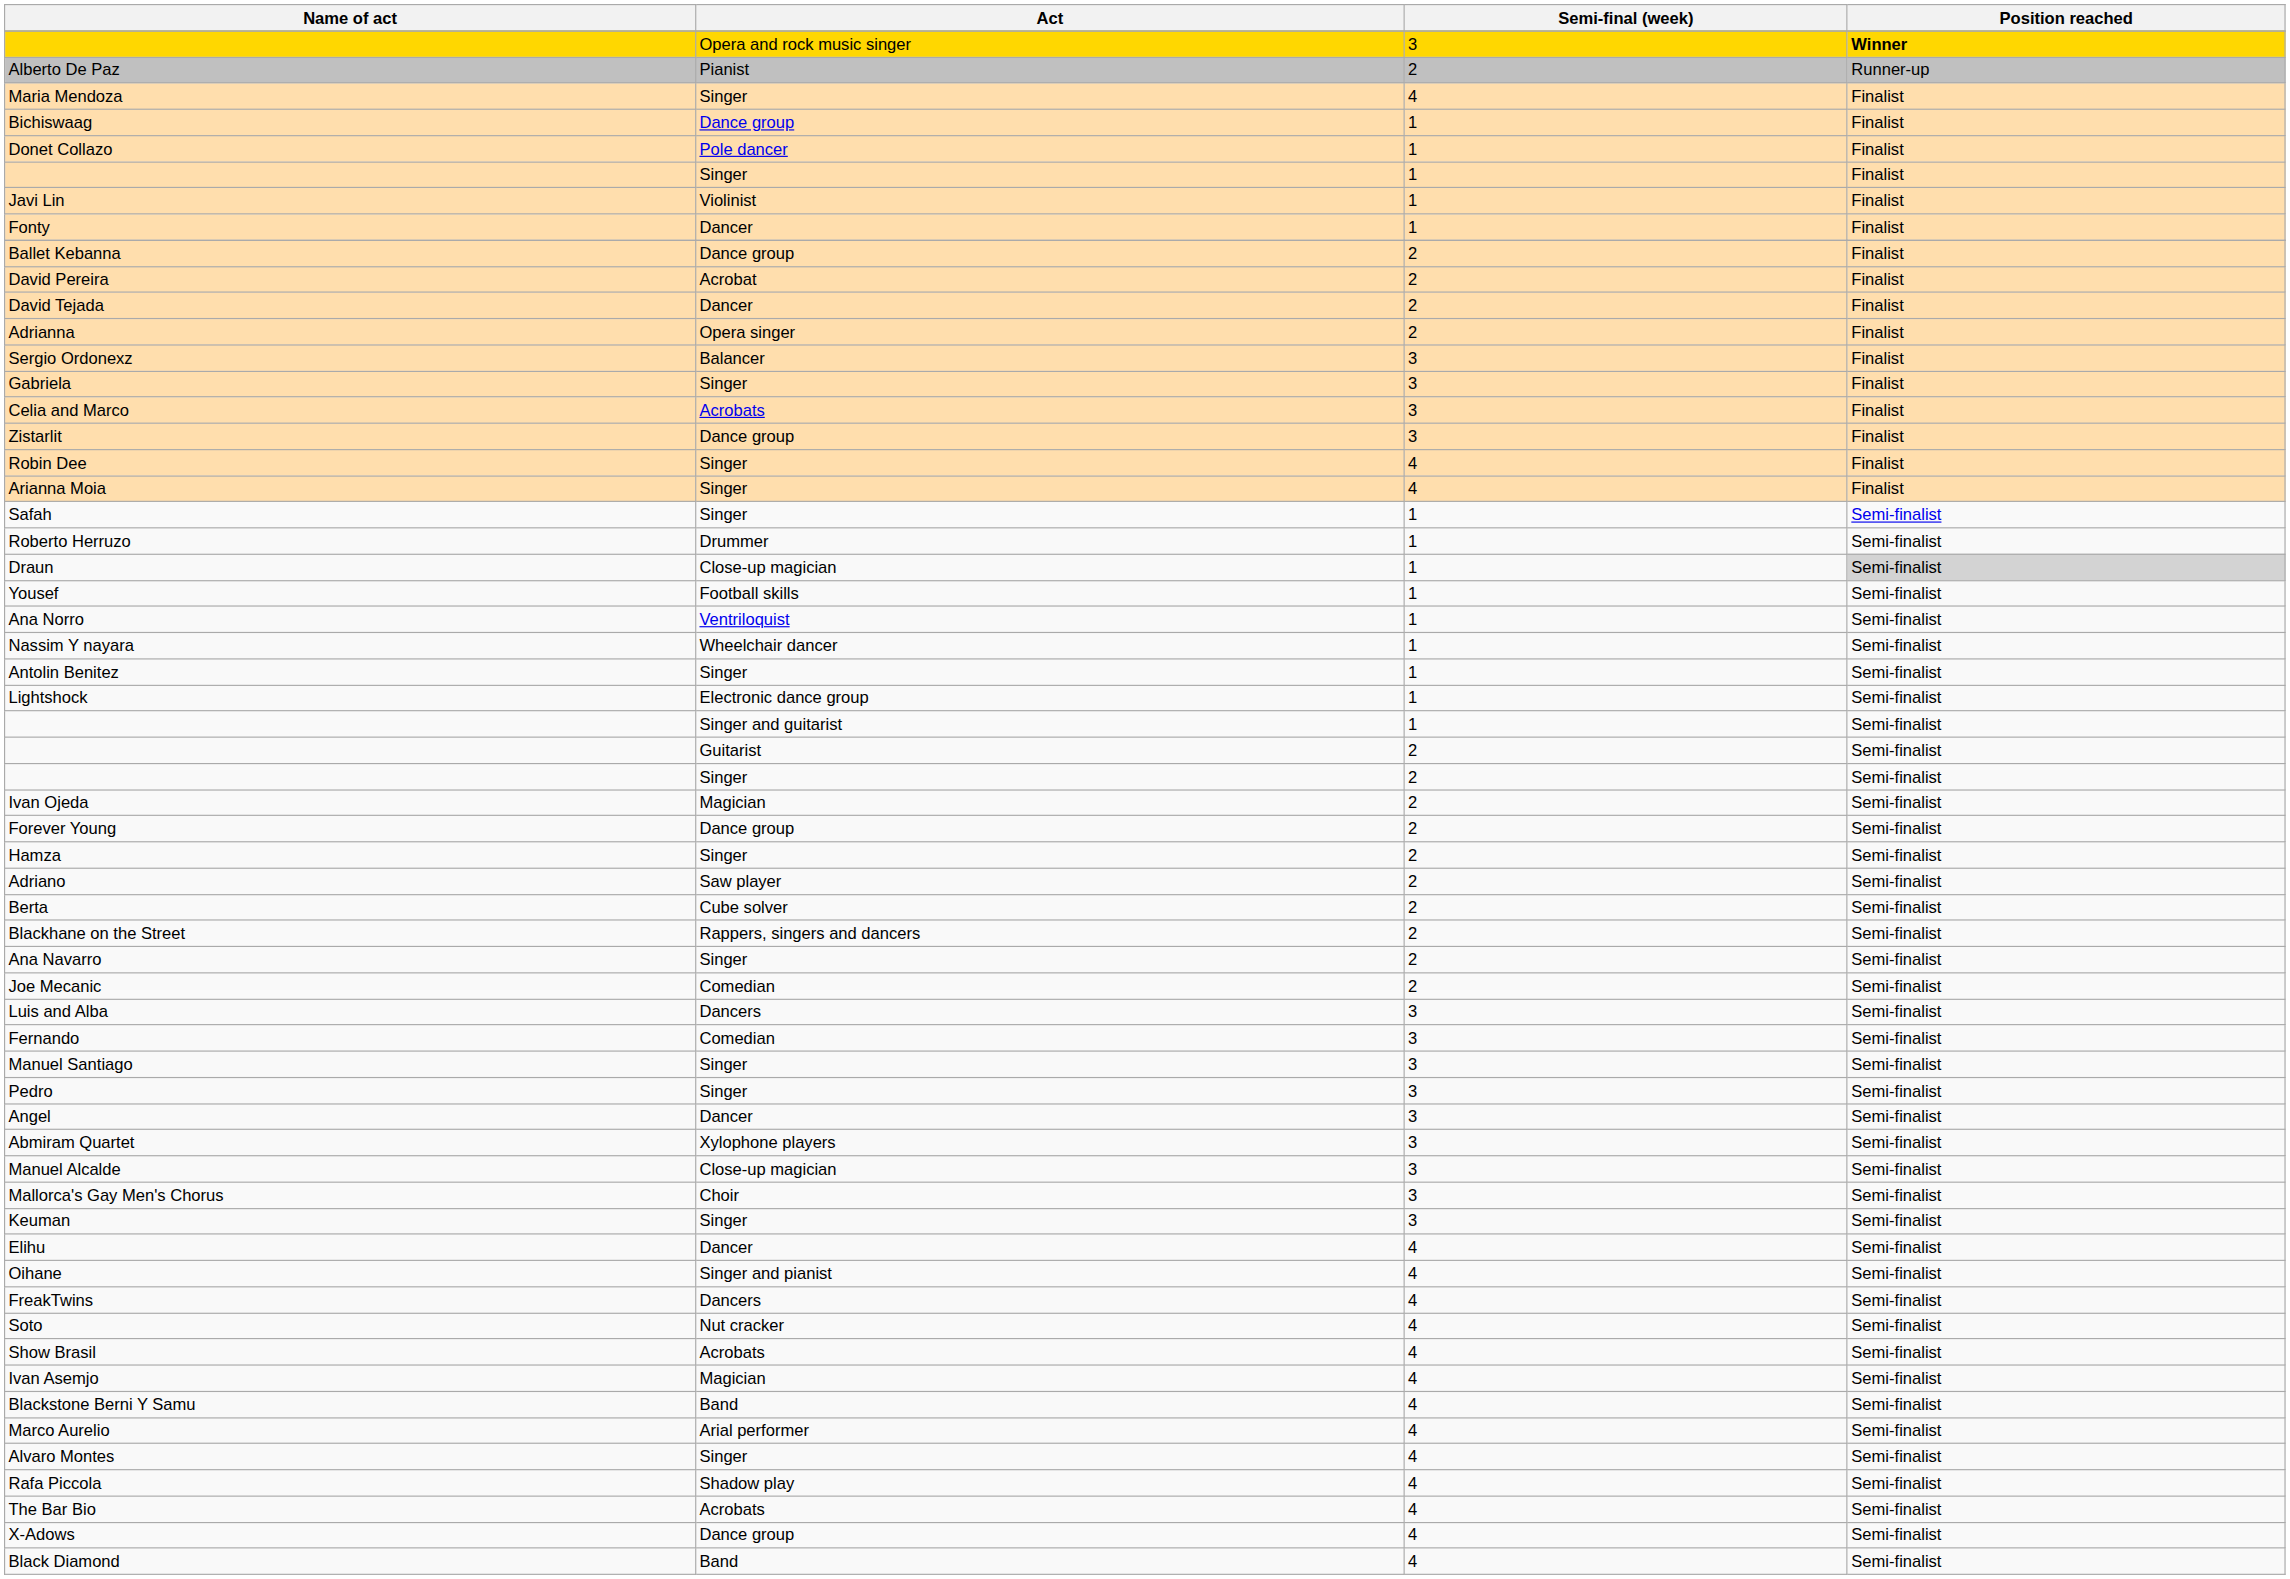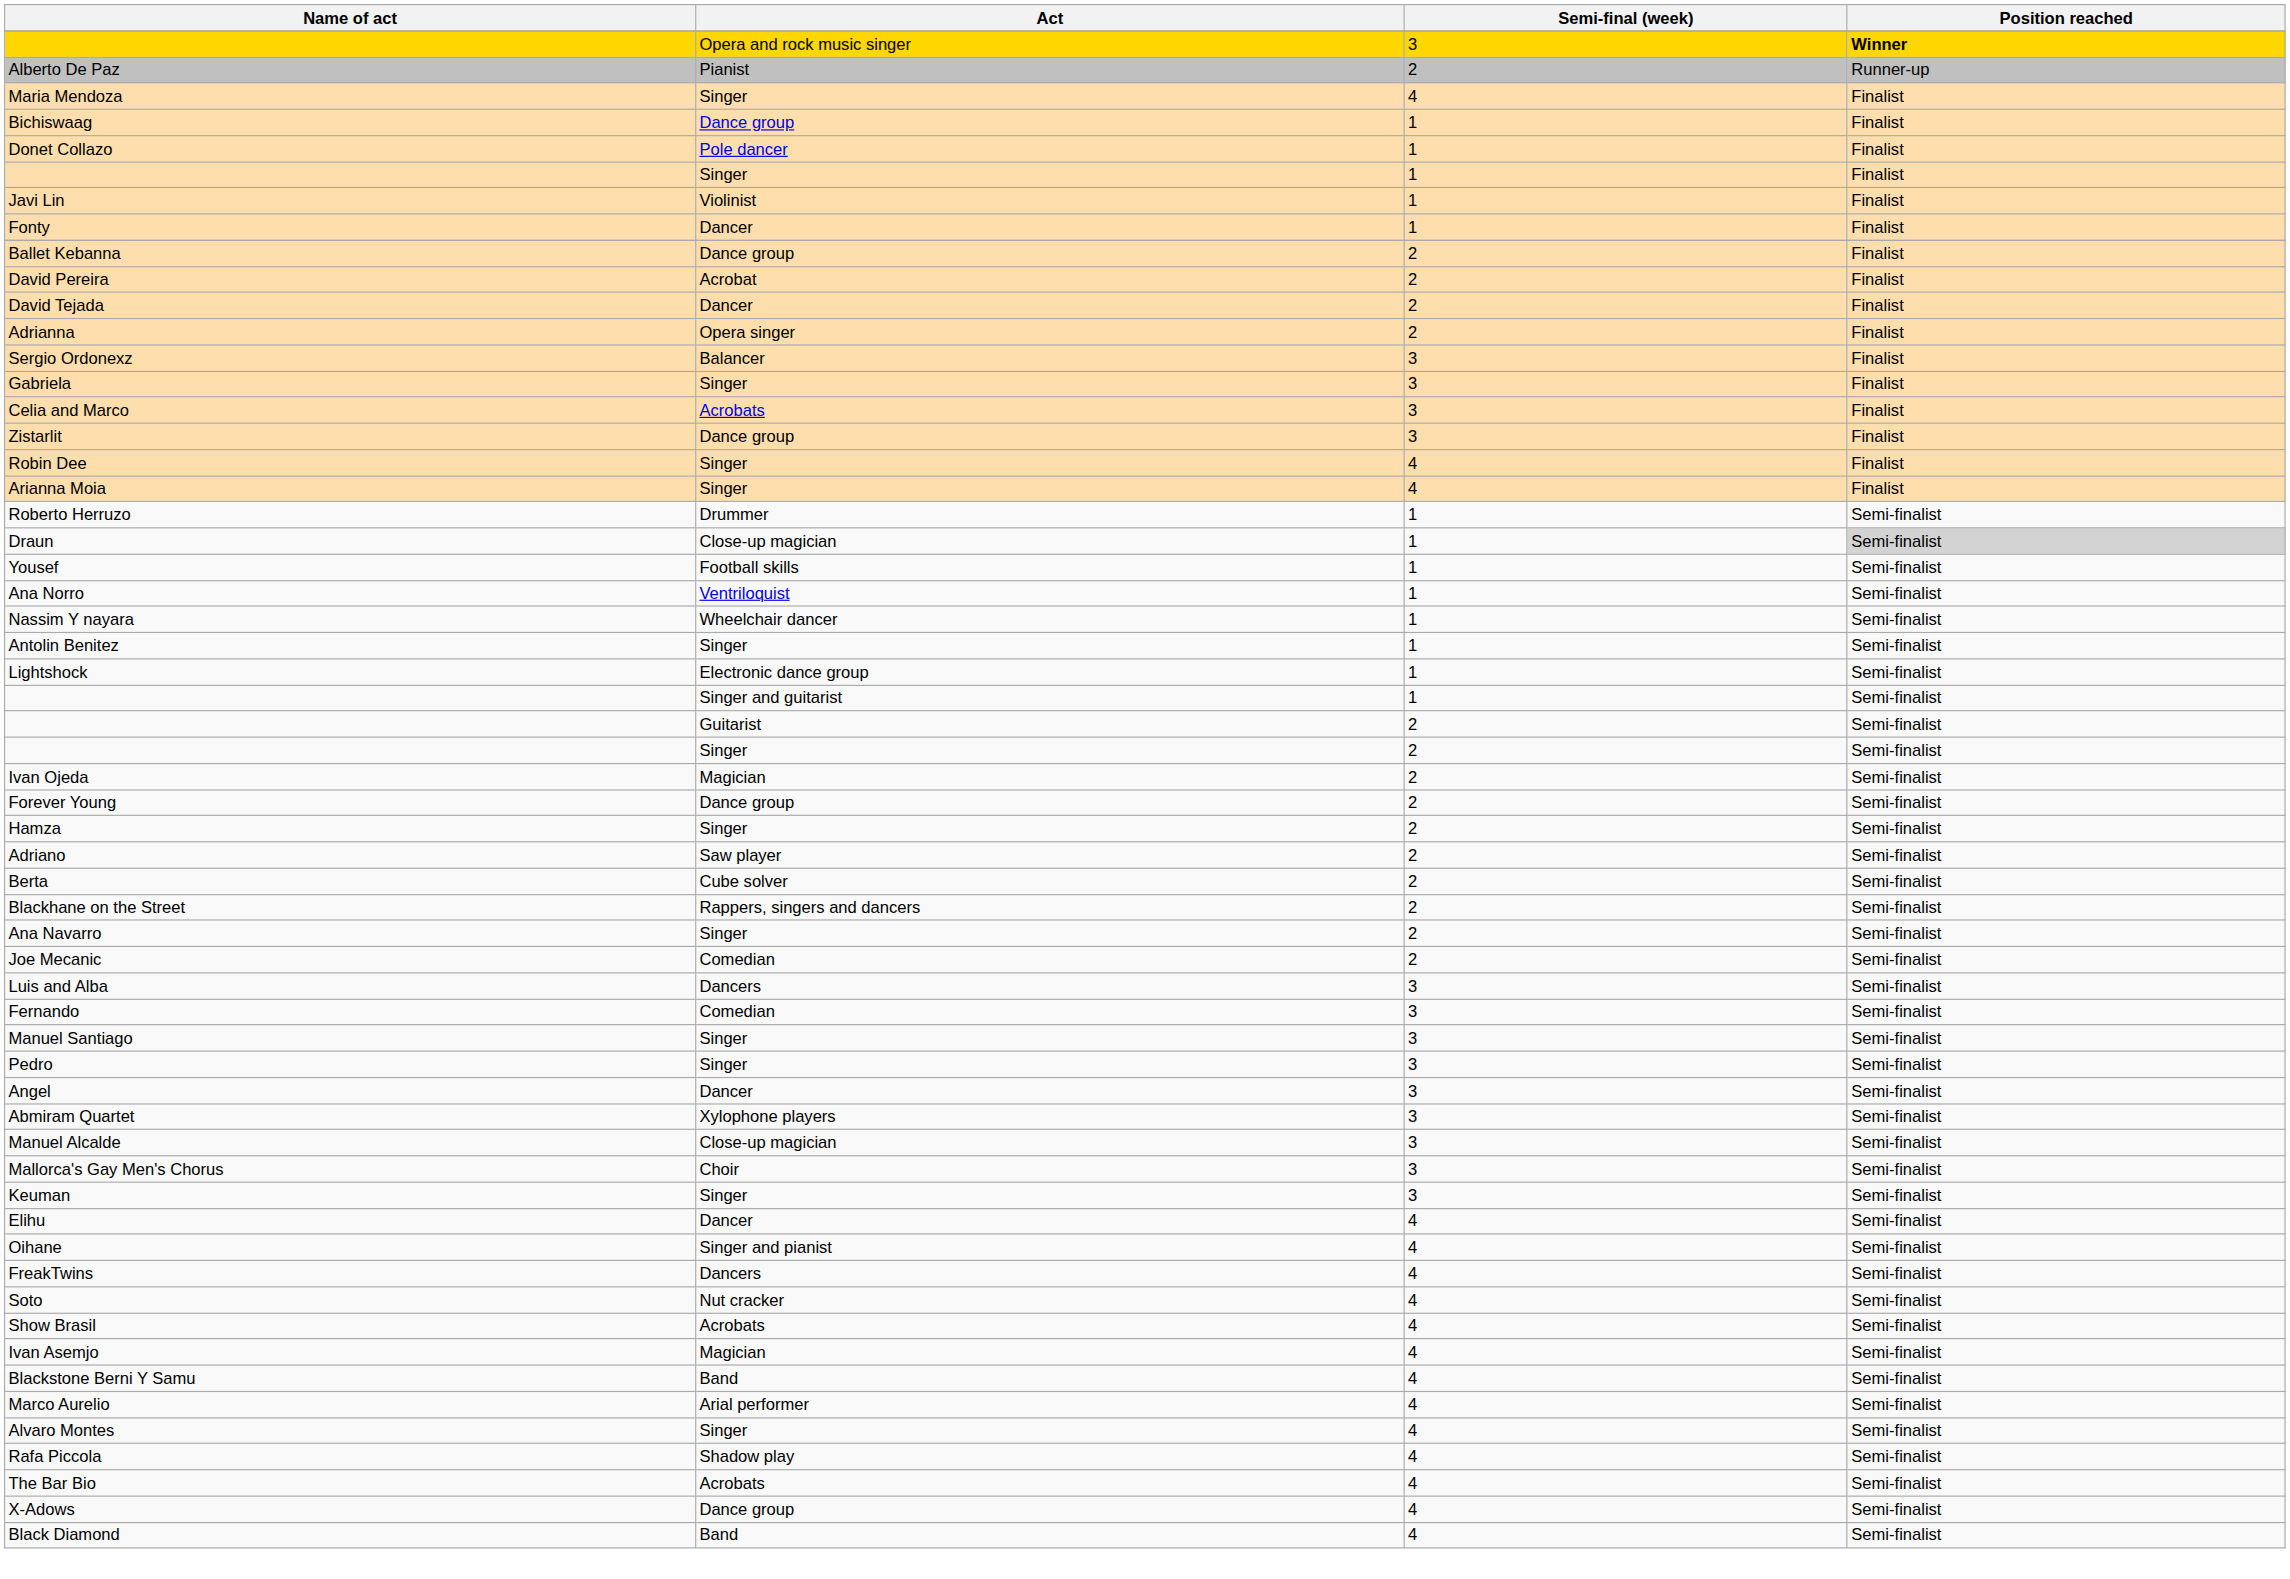- row: Safah | Singer | 1 | Semi-finalist
